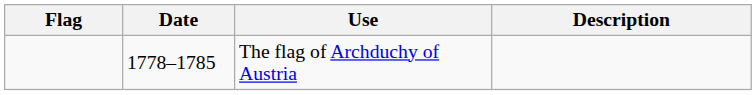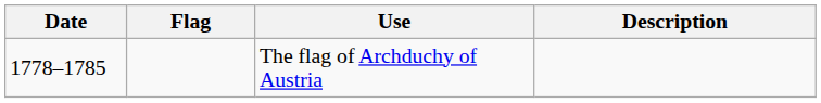columns swapped: Flag <-> Date
